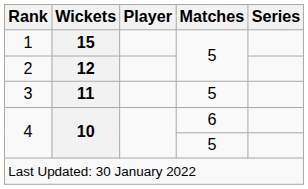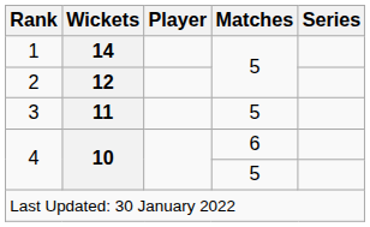1 | Wickets: 15 -> 14
